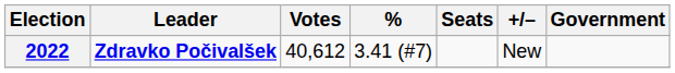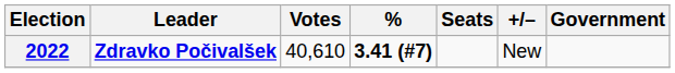2022 | Votes: 40,612 -> 40,610
2022 | %: normal -> bold
